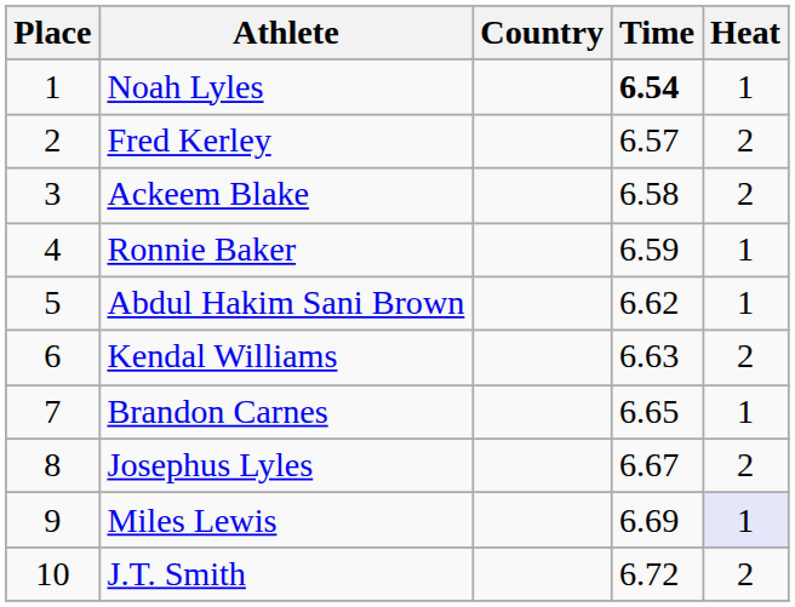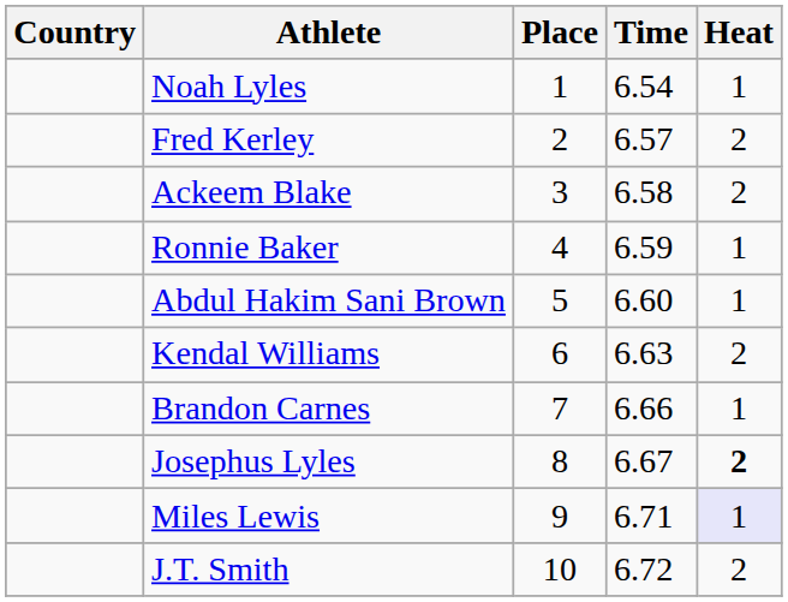columns swapped: Place <-> Country
Noah Lyles | Time: bold -> normal
Abdul Hakim Sani Brown | Time: 6.62 -> 6.60
Brandon Carnes | Time: 6.65 -> 6.66
Josephus Lyles | Heat: normal -> bold
Miles Lewis | Time: 6.69 -> 6.71
